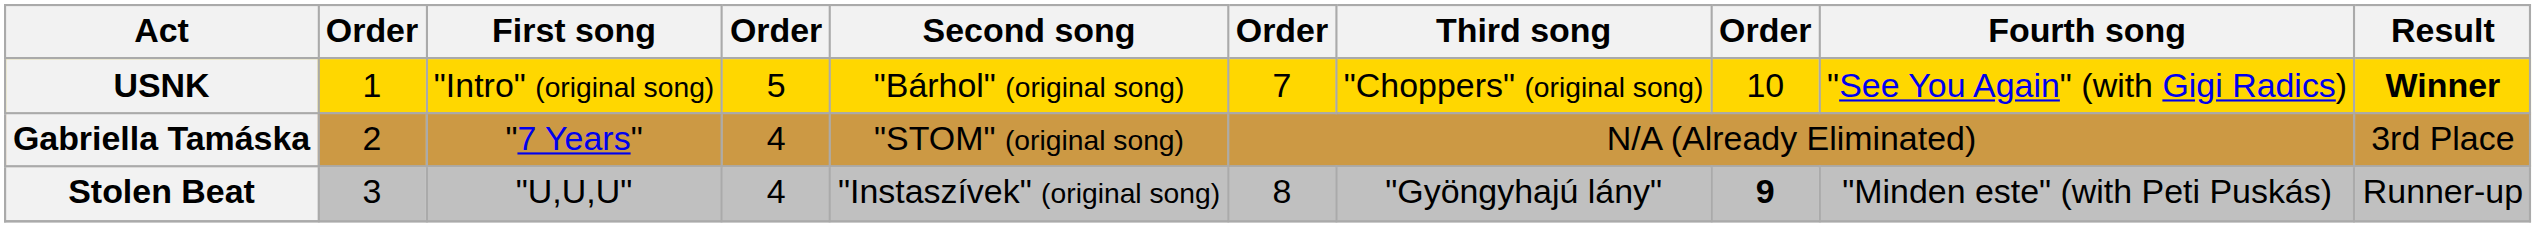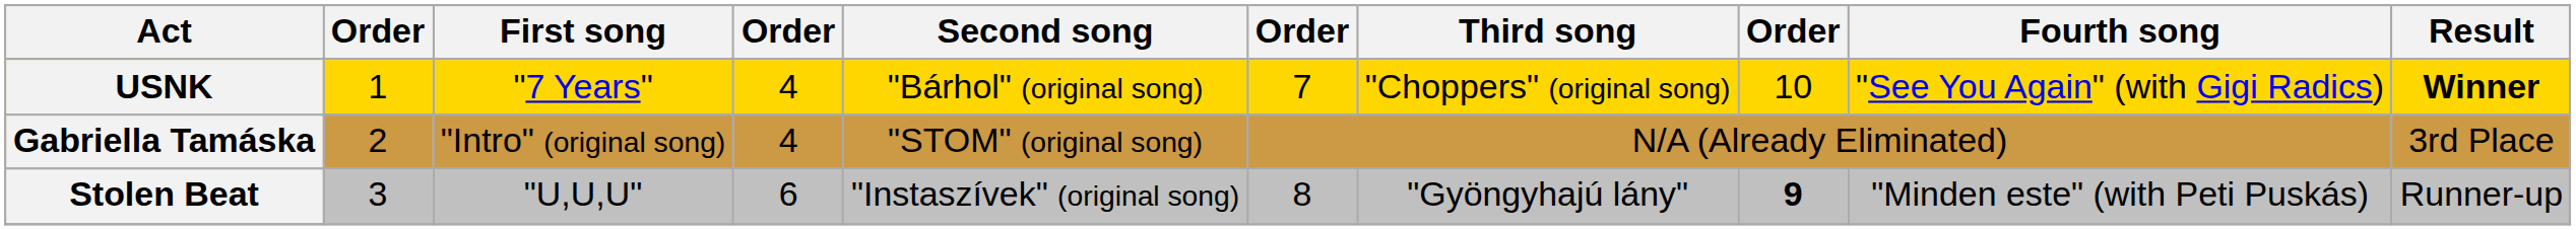USNK | First song: "Intro" (original song) -> "7 Years"
USNK | column 4: 5 -> 4
Gabriella Tamáska | First song: "7 Years" -> "Intro" (original song)
Stolen Beat | column 4: 4 -> 6
